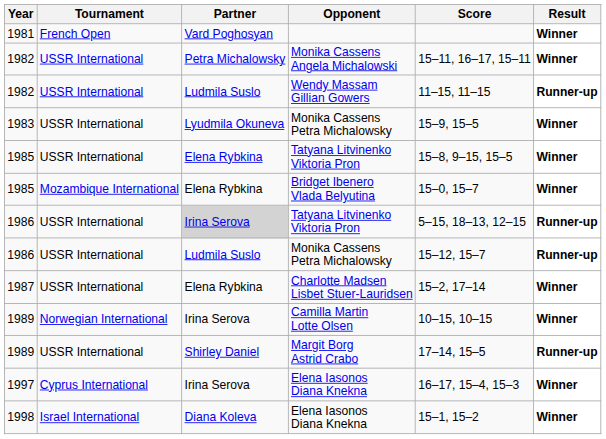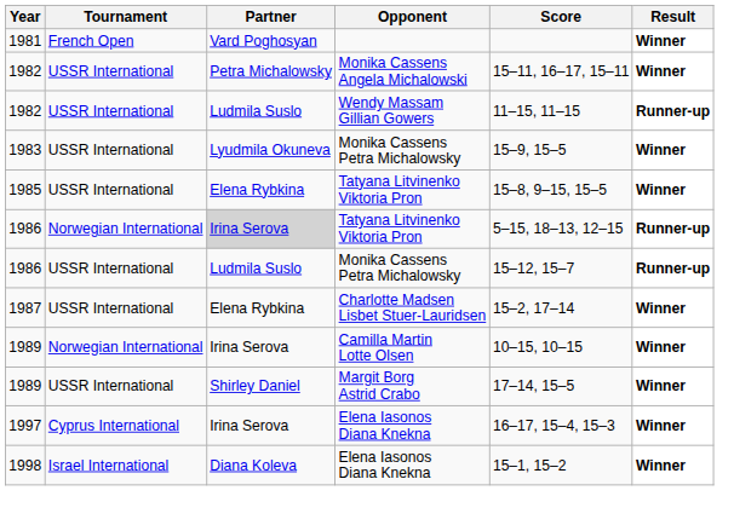- row: 1985 | Mozambique International | Elena Rybkina | Bridget Ibenero Vlada Belyutina | 15–0, 15–7 | Winner
1986 / Tatyana Litvinenko Viktoria Pron | Tournament: USSR International -> Norwegian International
Margit Borg Astrid Crabo | Result: Runner-up -> Winner
